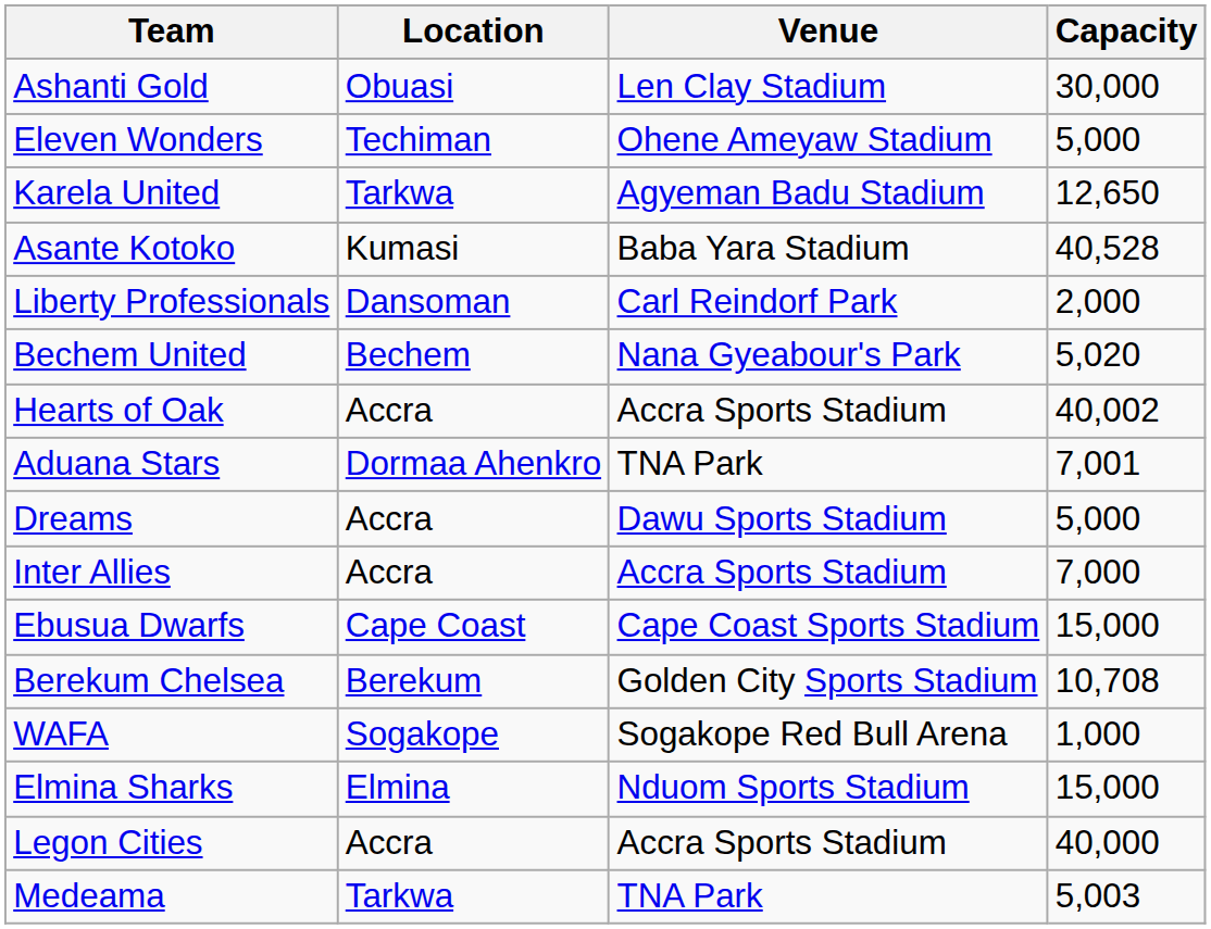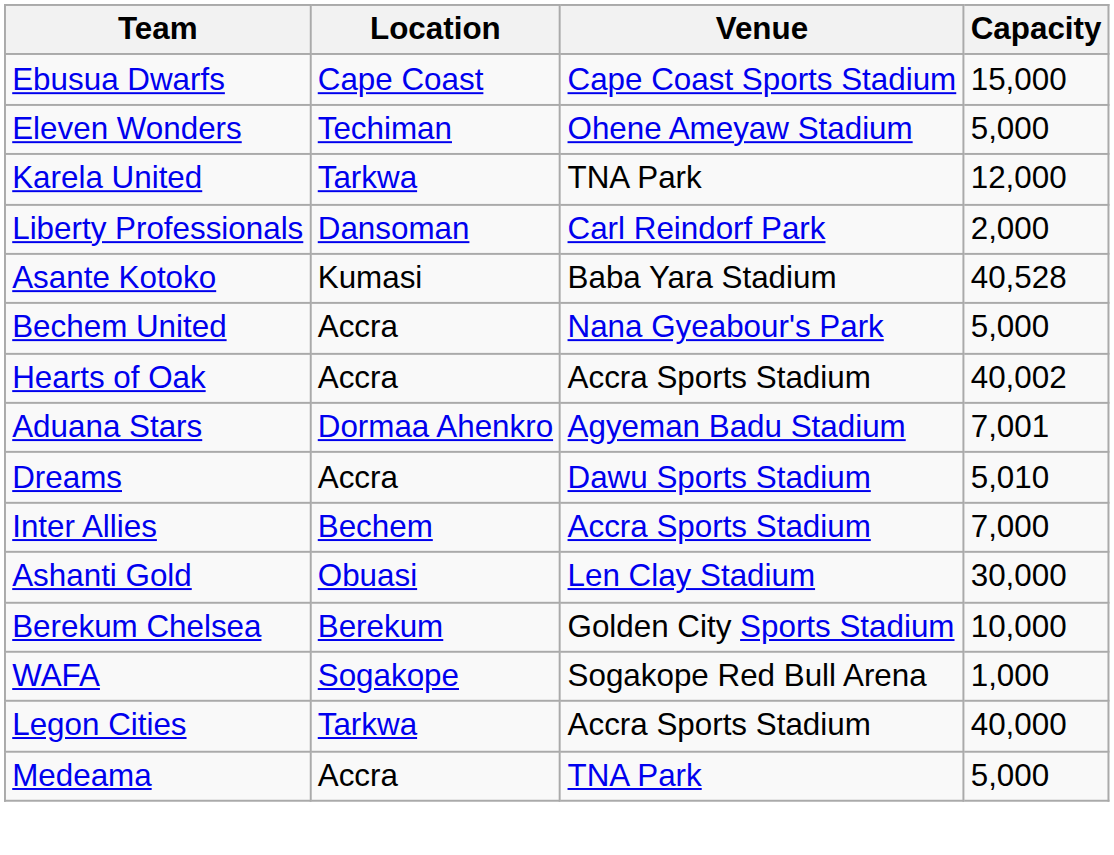rows swapped: Ebusua Dwarfs <-> Ashanti Gold
Karela United | Venue: Agyeman Badu Stadium -> TNA Park
Karela United | Capacity: 12,650 -> 12,000
rows swapped: Asante Kotoko <-> Liberty Professionals
Bechem United | Location: Bechem -> Accra
Bechem United | Capacity: 5,020 -> 5,000
Aduana Stars | Venue: TNA Park -> Agyeman Badu Stadium
Dreams | Capacity: 5,000 -> 5,010
Inter Allies | Location: Accra -> Bechem
Berekum Chelsea | Capacity: 10,708 -> 10,000
- row: Elmina Sharks | Elmina | Nduom Sports Stadium | 15,000
Legon Cities | Location: Accra -> Tarkwa
Medeama | Location: Tarkwa -> Accra
Medeama | Capacity: 5,003 -> 5,000
